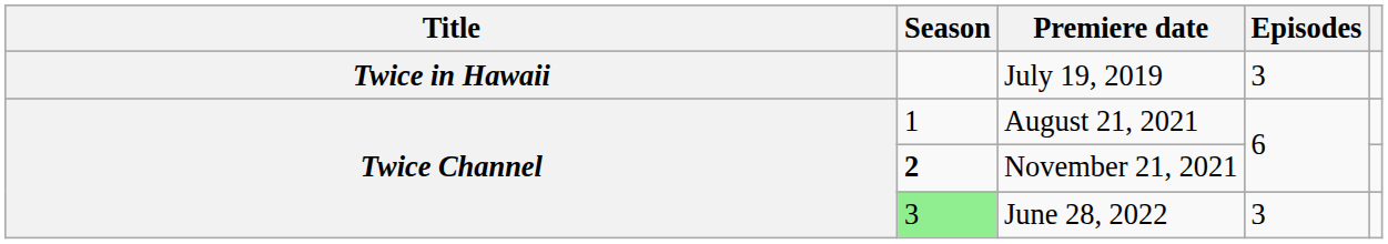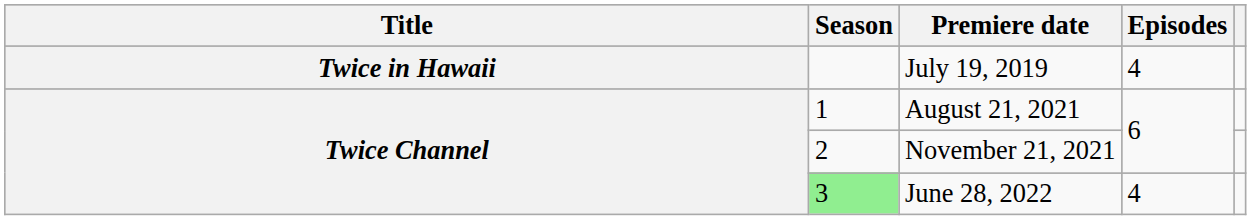July 19, 2019 | Episodes: 3 -> 4
November 21, 2021 | Season: bold -> normal
June 28, 2022 | Episodes: 3 -> 4
